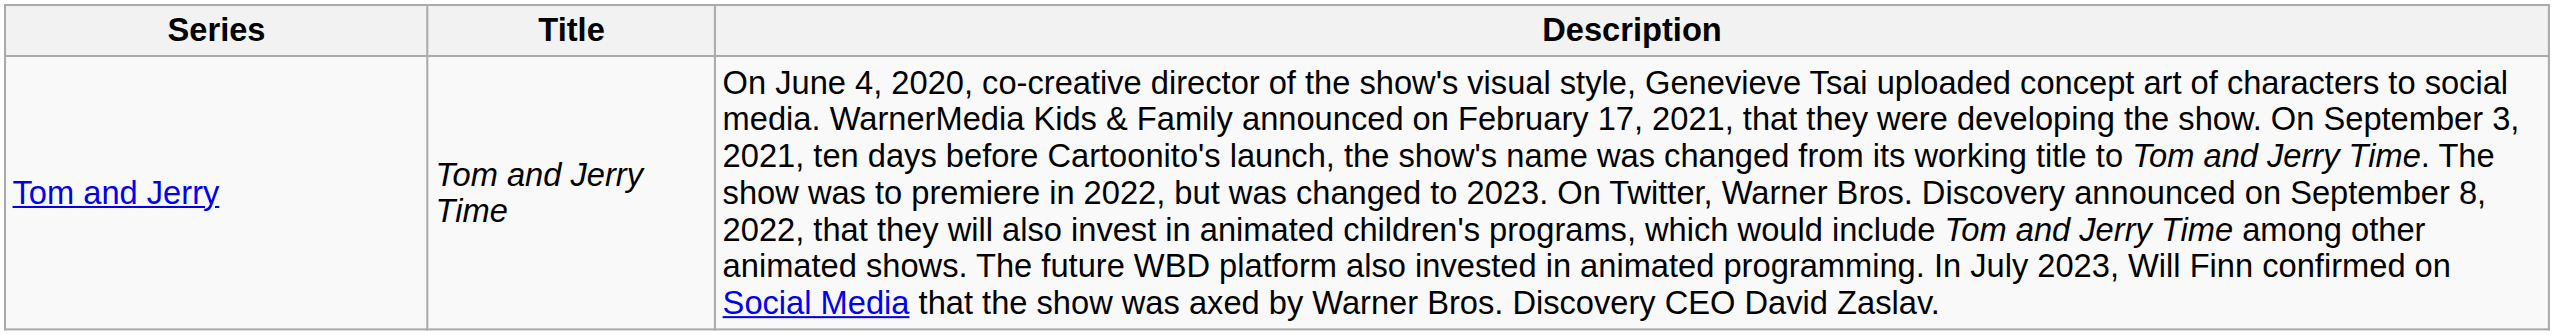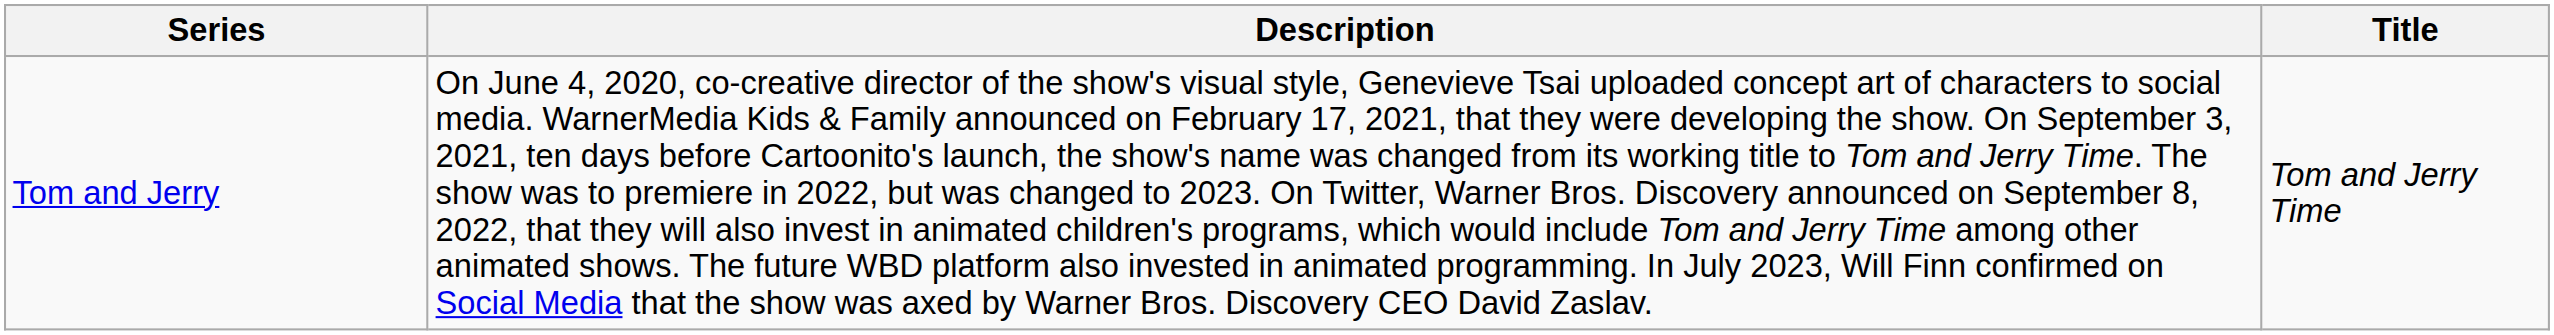columns swapped: Title <-> Description
